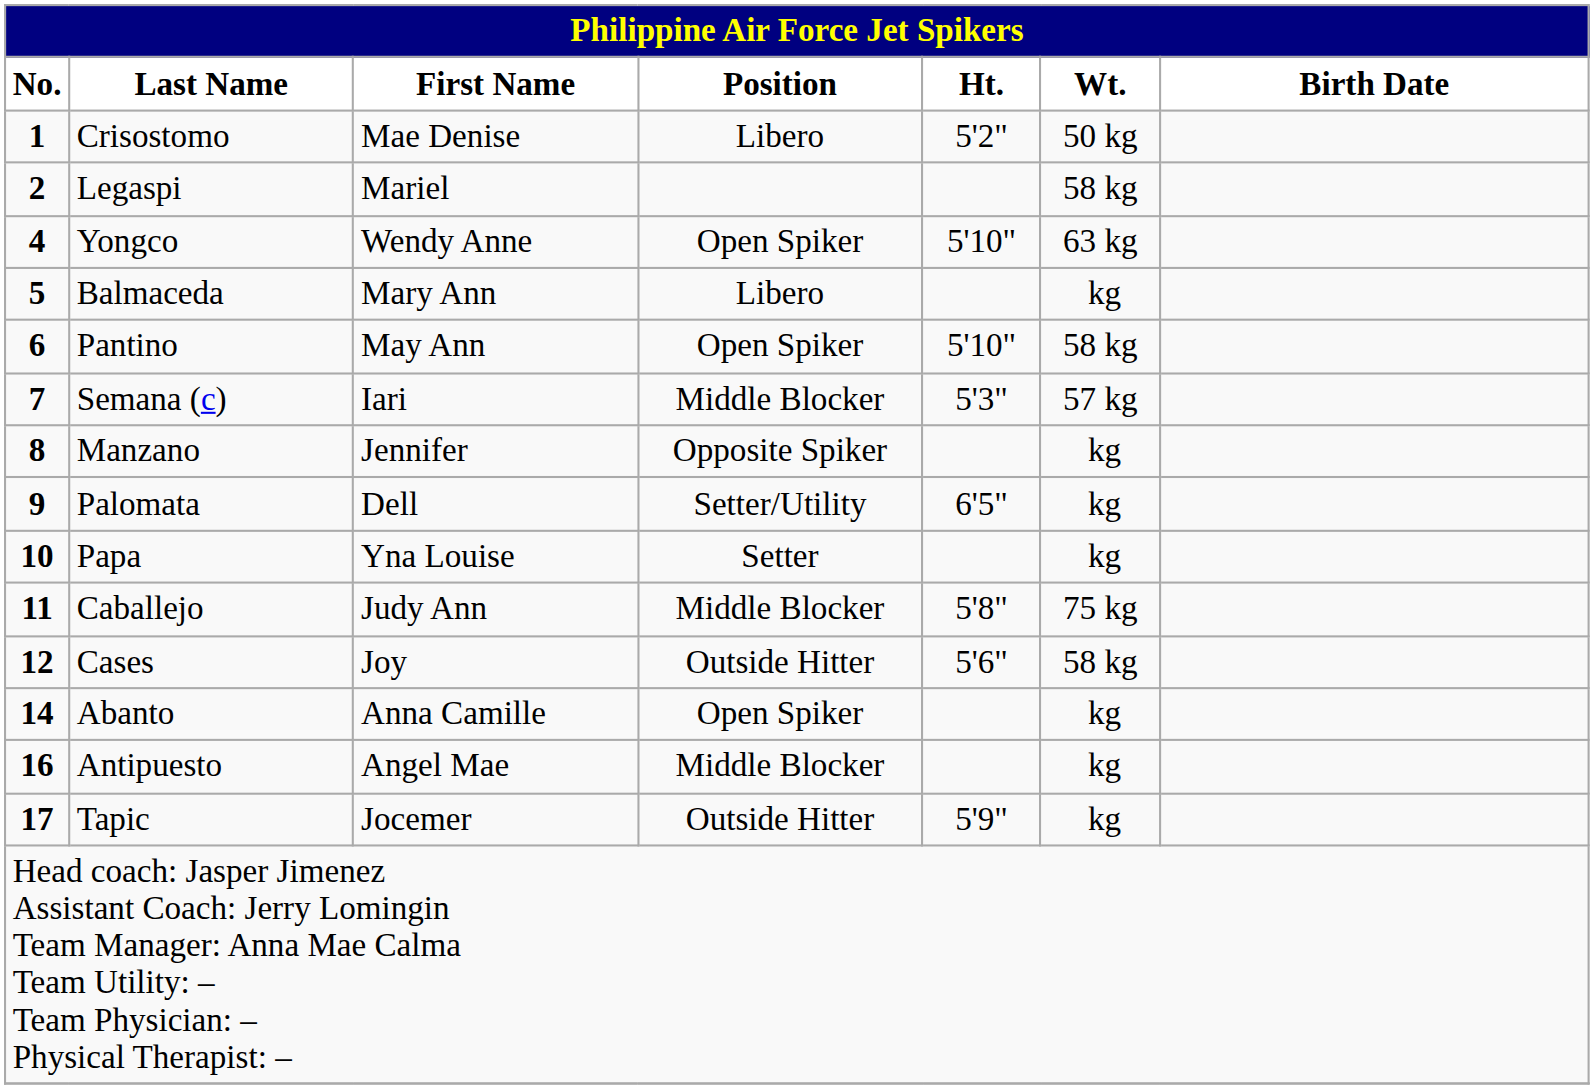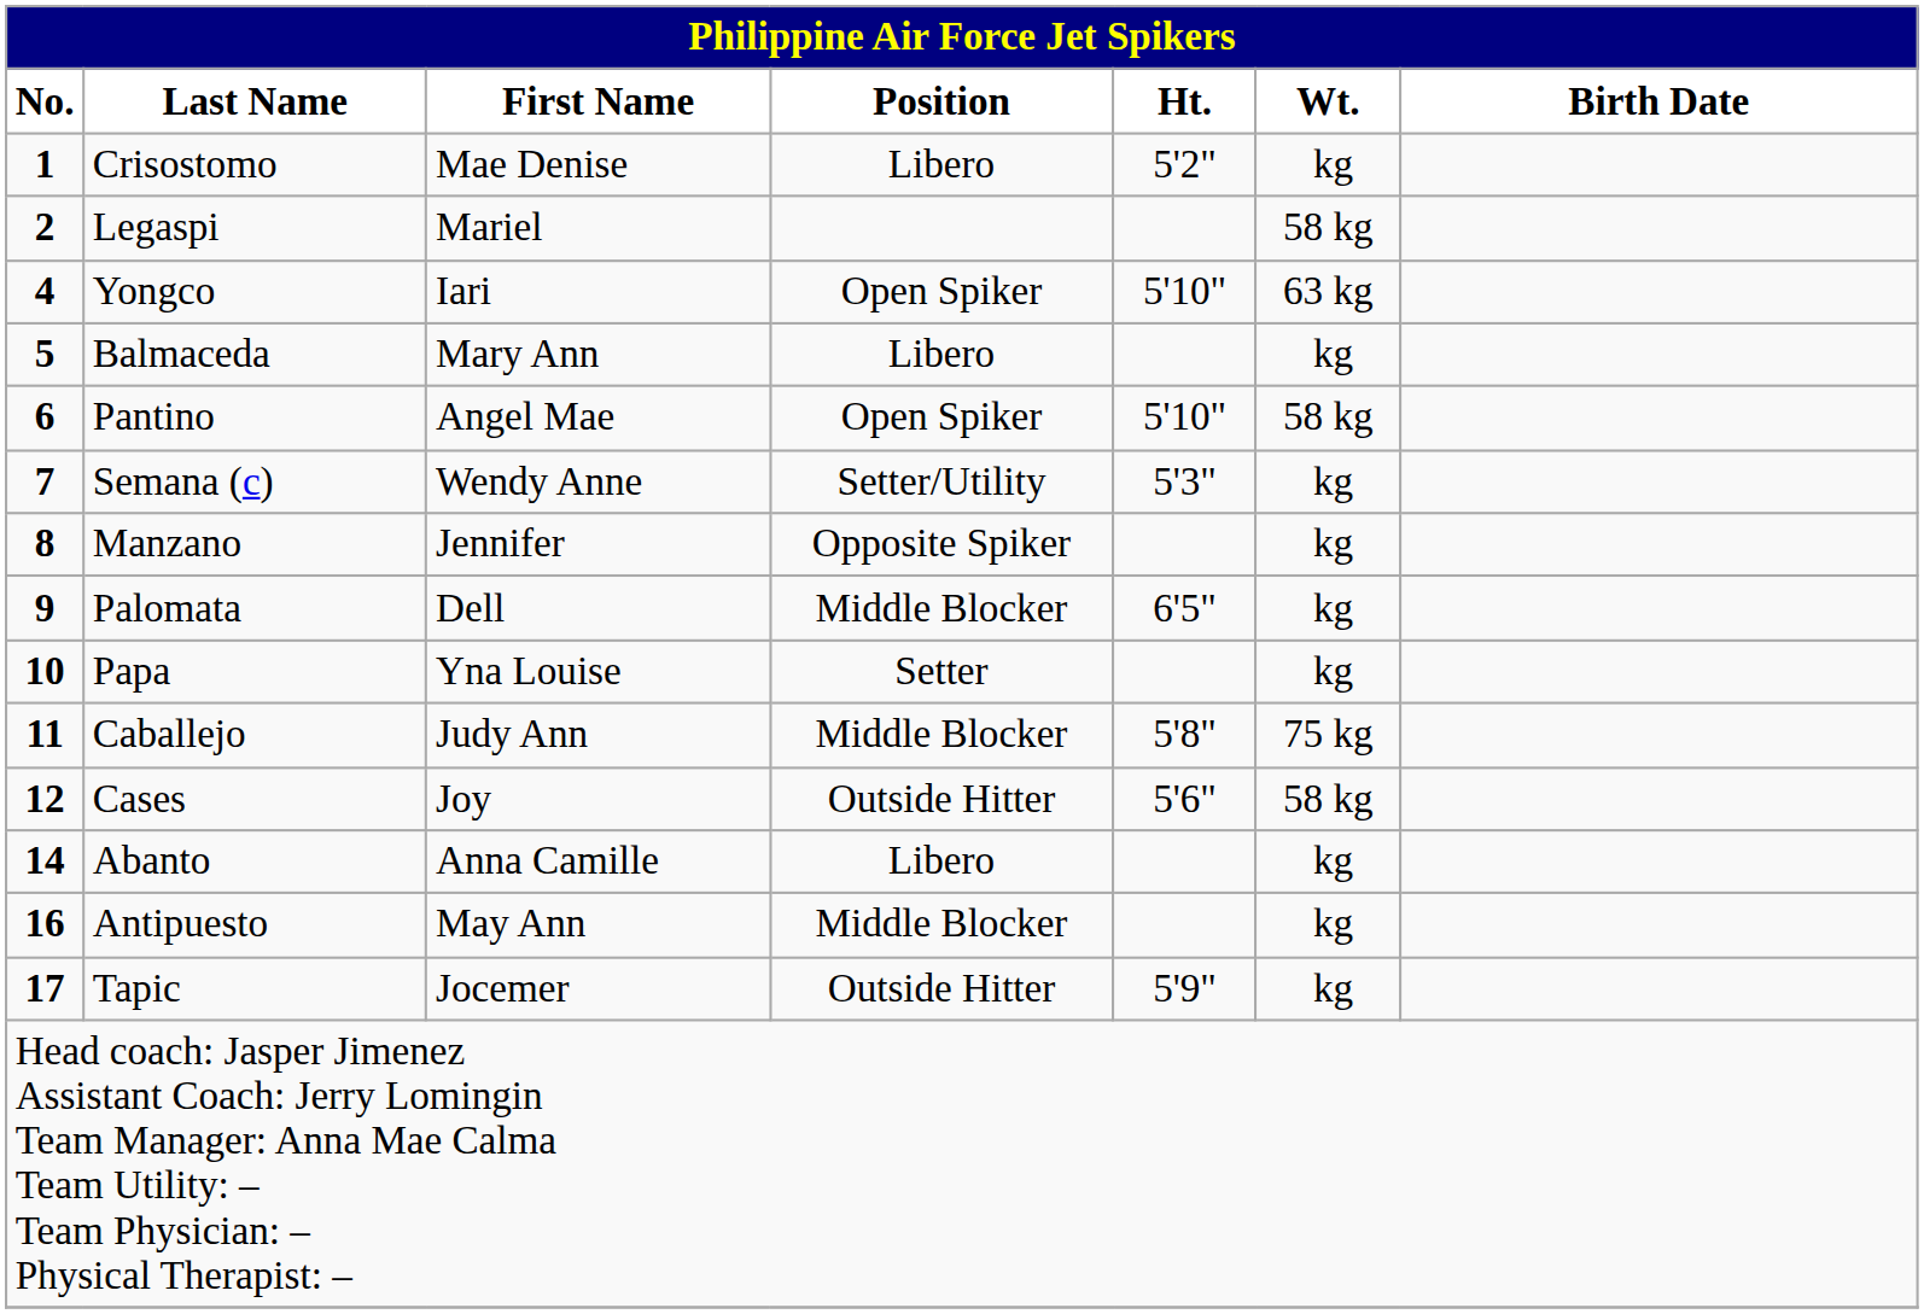Crisostomo | Wt.: 50 kg -> kg
Yongco | First Name: Wendy Anne -> Iari
Pantino | First Name: May Ann -> Angel Mae
Semana (c) | First Name: Iari -> Wendy Anne
Semana (c) | Position: Middle Blocker -> Setter/Utility
Semana (c) | Wt.: 57 kg -> kg
Palomata | Position: Setter/Utility -> Middle Blocker
Abanto | Position: Open Spiker -> Libero
Antipuesto | First Name: Angel Mae -> May Ann
